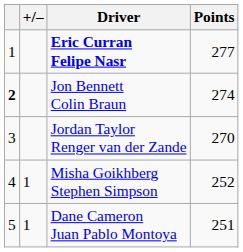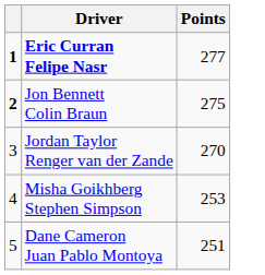- column: +/– | 1 | 1
Eric Curran Felipe Nasr | column 1: normal -> bold
Jon Bennett Colin Braun | Points: 274 -> 275
Misha Goikhberg Stephen Simpson | Points: 252 -> 253
